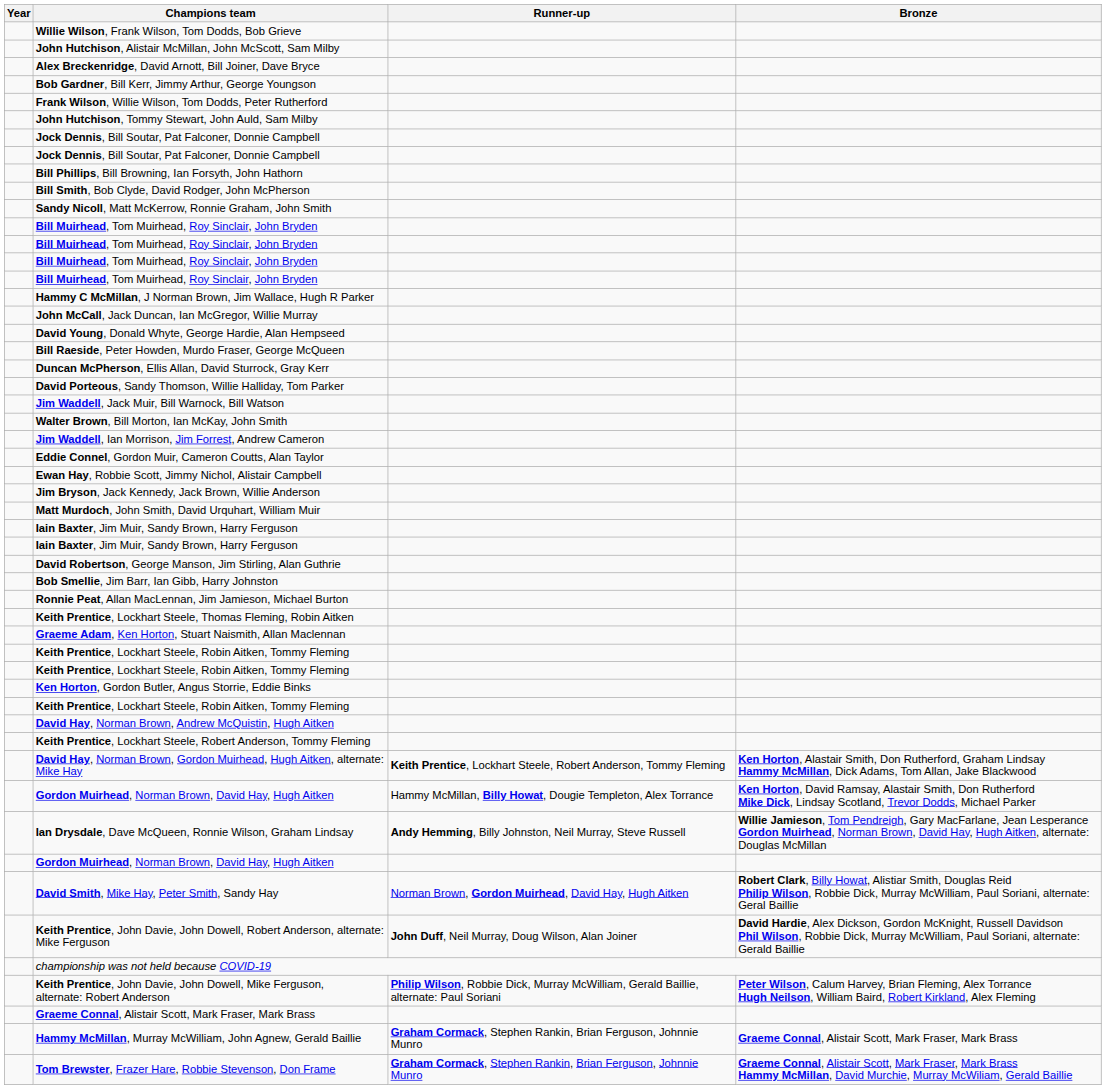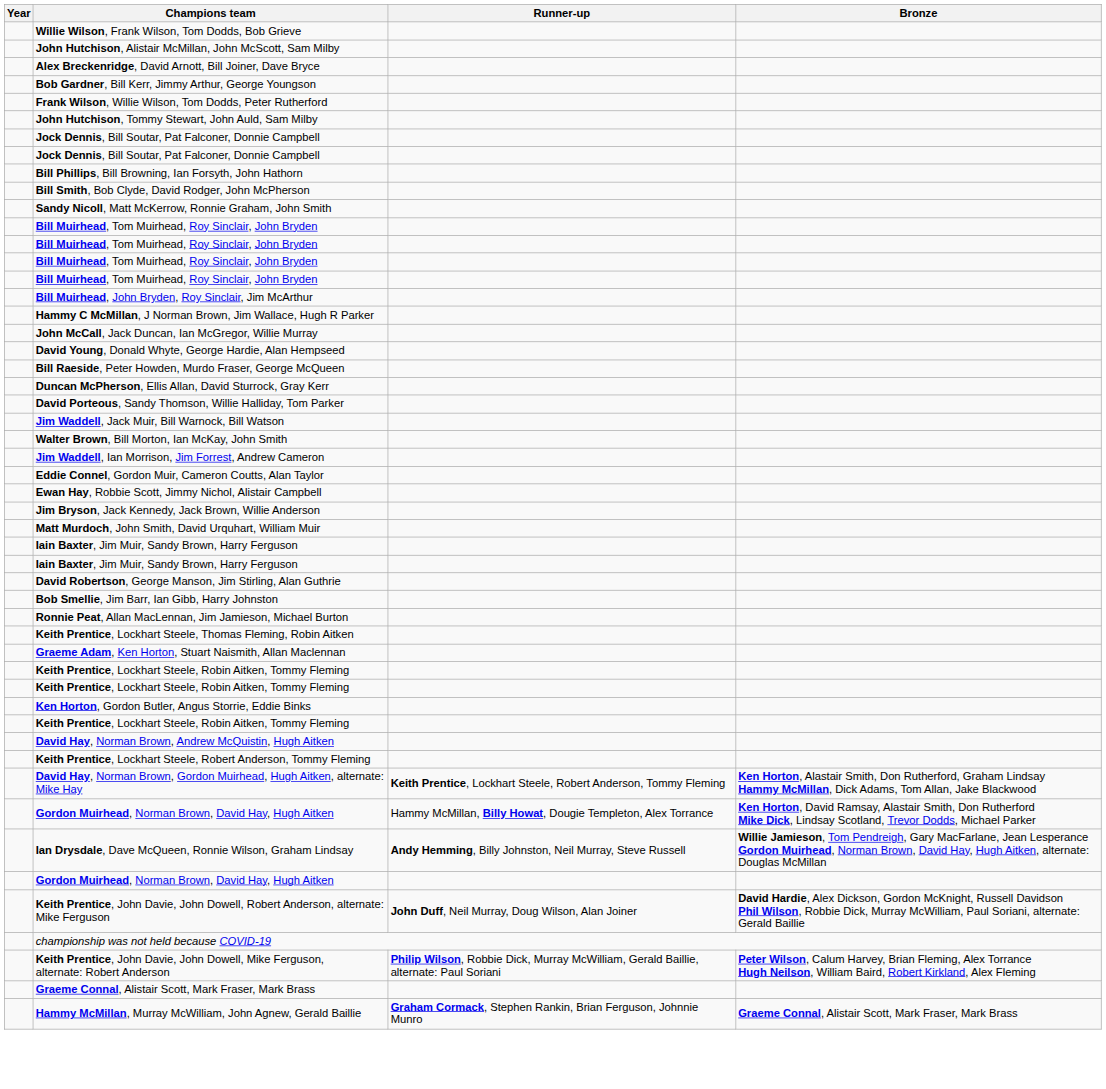+ row: Bill Muirhead, John Bryden, Roy Sinclair, Jim McArthur
- row: David Smith, Mike Hay, Peter Smith, Sandy Hay | Norman Brown, Gordon Muirhead, David Hay, Hugh Aitken | Robert Clark, Billy Howat, Alistiar Smith, Douglas Reid Philip Wilson, Robbie Dick, Murray McWilliam, Paul Soriani, alternate: Geral Baillie
- row: Tom Brewster, Frazer Hare, Robbie Stevenson, Don Frame | Graham Cormack, Stephen Rankin, Brian Ferguson, Johnnie Munro | Graeme Connal, Alistair Scott, Mark Fraser, Mark Brass Hammy McMillan, David Murchie, Murray McWiliam, Gerald Baillie
